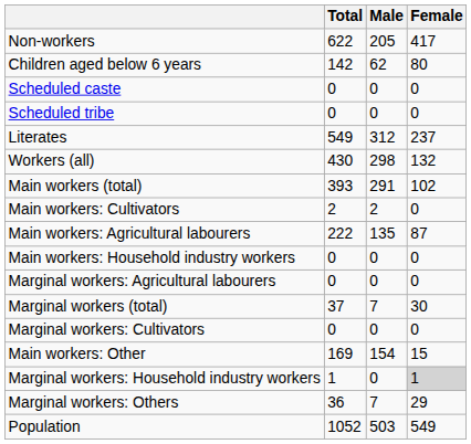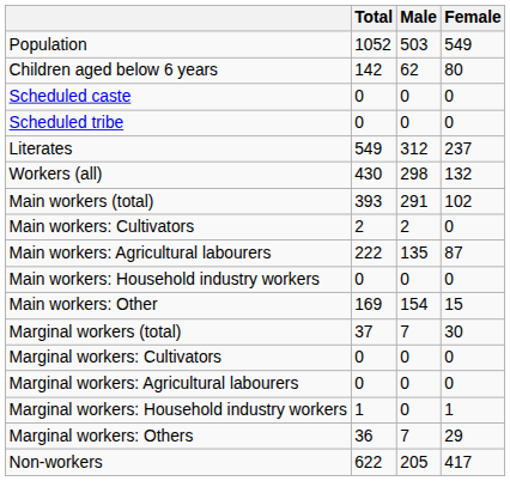rows swapped: Population <-> Non-workers
rows swapped: Main workers: Other <-> Marginal workers: Agricultural labourers
Marginal workers: Household industry workers | Female: lightgrey background -> no background
